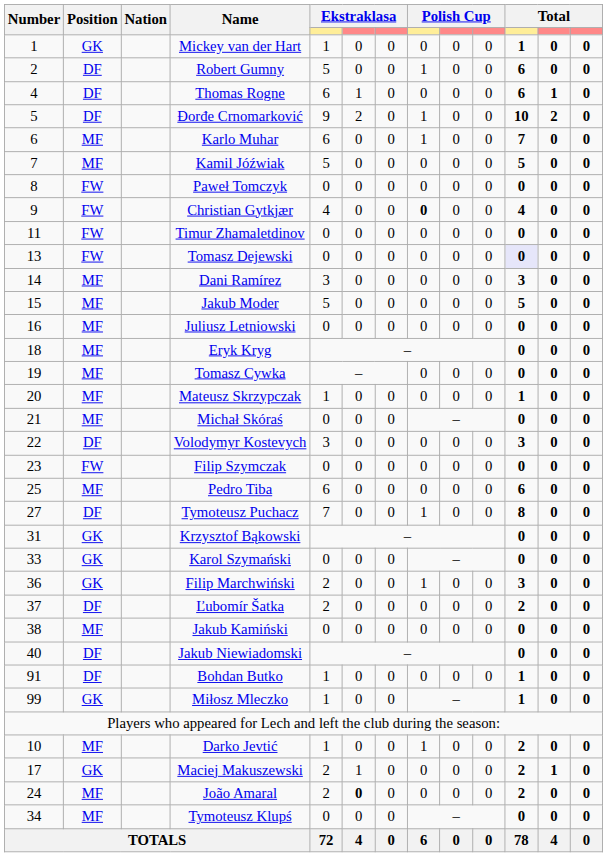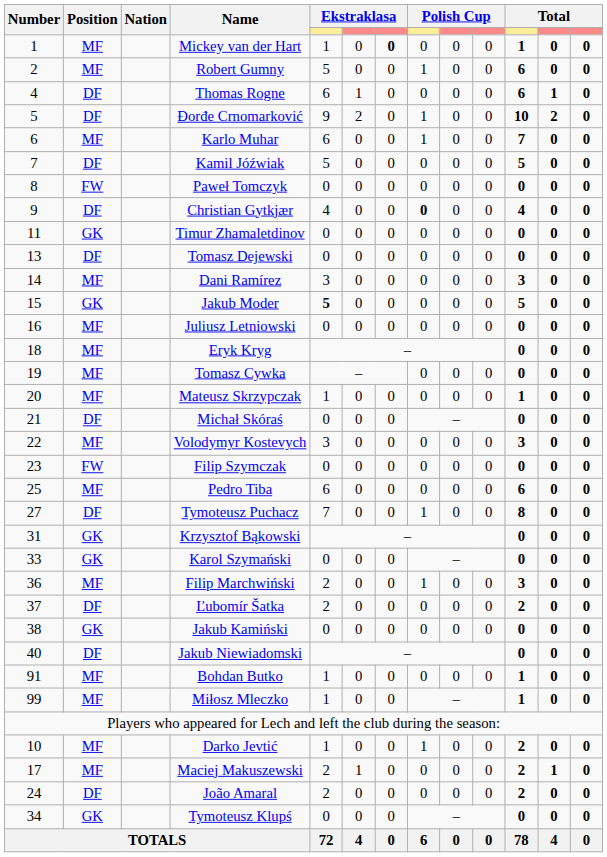Mickey van der Hart | Position: GK -> MF
Mickey van der Hart | column 7: normal -> bold
Robert Gumny | Position: DF -> MF
Kamil Jóźwiak | Position: MF -> DF
Christian Gytkjær | Position: FW -> DF
Timur Zhamaletdinov | Position: FW -> GK
Tomasz Dejewski | Position: FW -> DF
Tomasz Dejewski | column 11: lavender background -> no background
Jakub Moder | Position: MF -> GK
Jakub Moder | column 5: normal -> bold
Michał Skóraś | Position: MF -> DF
Volodymyr Kostevych | Position: DF -> MF
Filip Marchwiński | Position: GK -> MF
Jakub Kamiński | Position: MF -> GK
Bohdan Butko | Position: DF -> MF
Miłosz Mleczko | Position: GK -> MF
Maciej Makuszewski | Position: GK -> MF
João Amaral | Position: MF -> DF
João Amaral | column 6: bold -> normal
Tymoteusz Klupś | Position: MF -> GK
